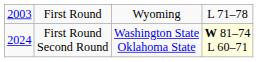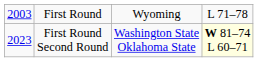First Round Second Round | column 1: 2024 -> 2023
